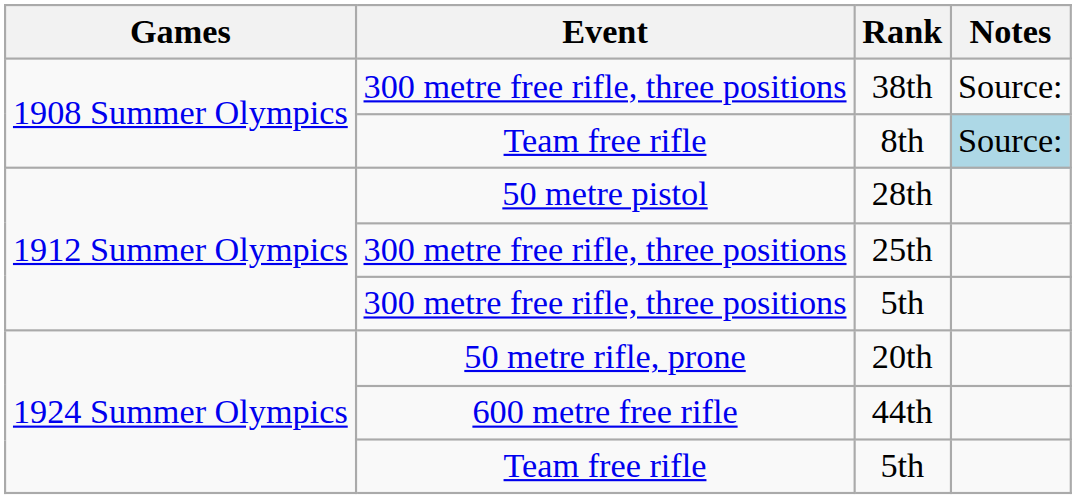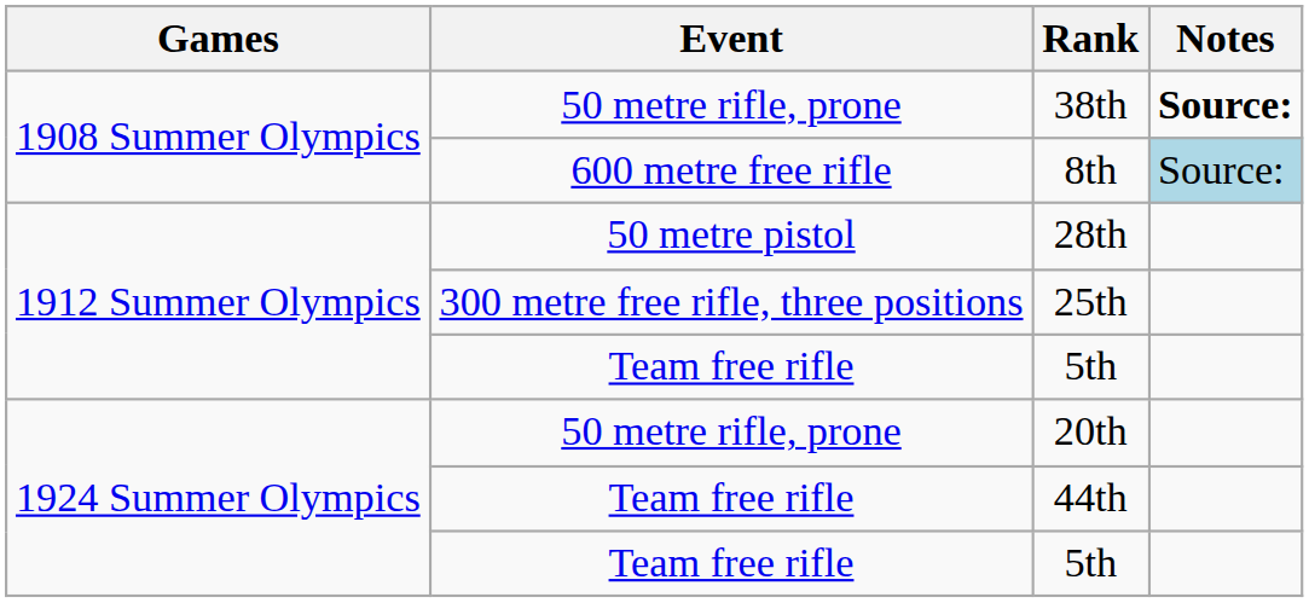38th | Event: 300 metre free rifle, three positions -> 50 metre rifle, prone
38th | Notes: normal -> bold
8th | Event: Team free rifle -> 600 metre free rifle
1912 Summer Olympics / 5th | Event: 300 metre free rifle, three positions -> Team free rifle
44th | Event: 600 metre free rifle -> Team free rifle
